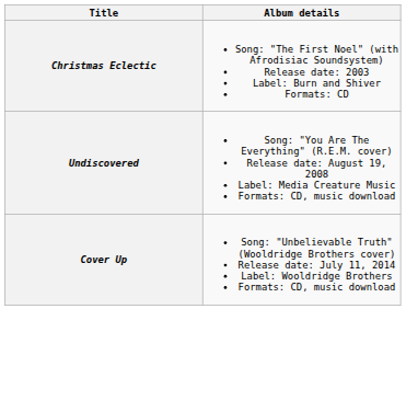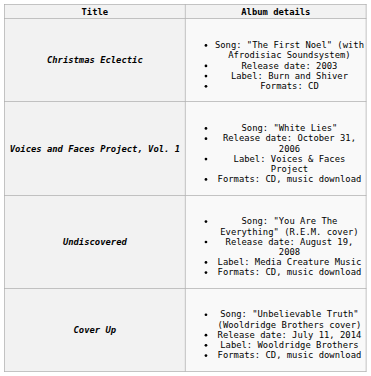+ row: Voices and Faces Project, Vol. 1 | Song: "White Lies" Release date: October 31, 2006 Label: Voices & Faces Project Formats: CD, music download
